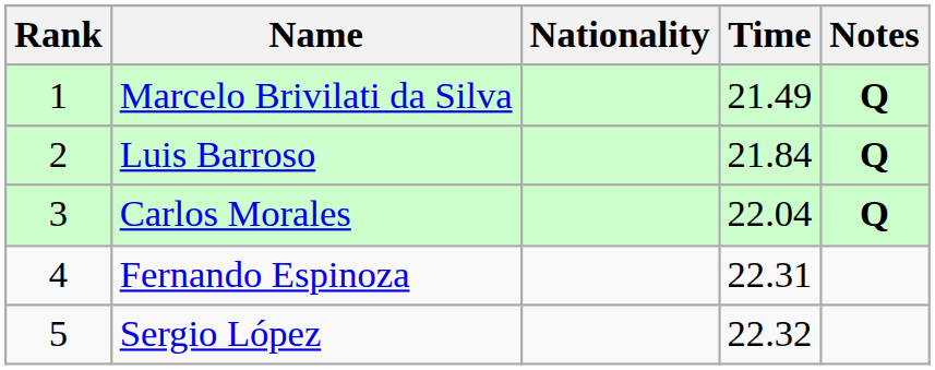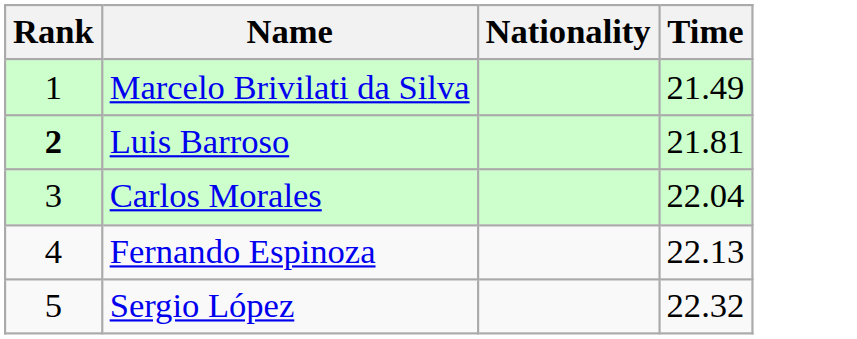- column: Notes | Q | Q | Q
Luis Barroso | Rank: normal -> bold
Luis Barroso | Time: 21.84 -> 21.81
Fernando Espinoza | Time: 22.31 -> 22.13
